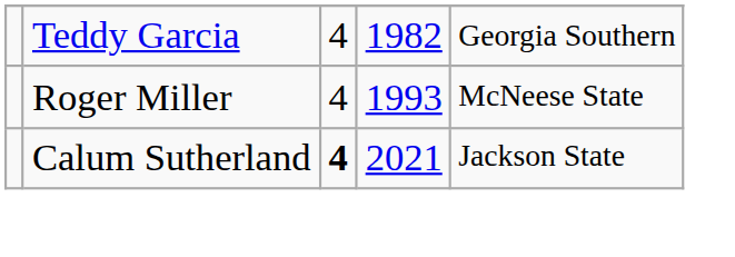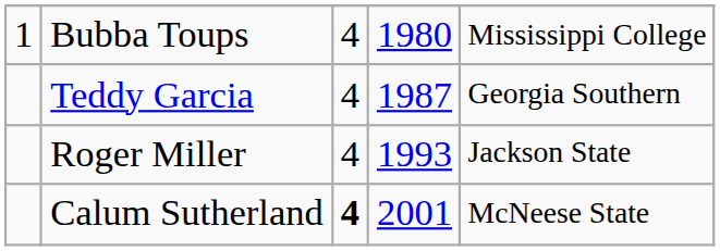+ row: 1 | Bubba Toups | 4 | 1980 | Mississippi College
Teddy Garcia | column 4: 1982 -> 1987
Roger Miller | column 5: McNeese State -> Jackson State
Calum Sutherland | column 4: 2021 -> 2001
Calum Sutherland | column 5: Jackson State -> McNeese State
